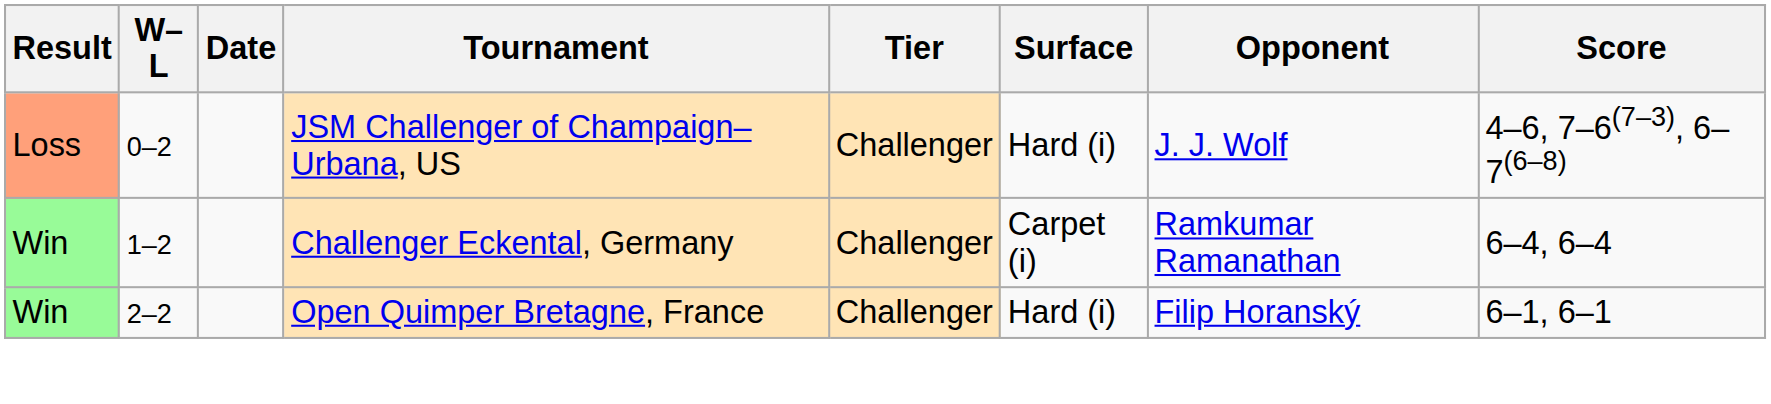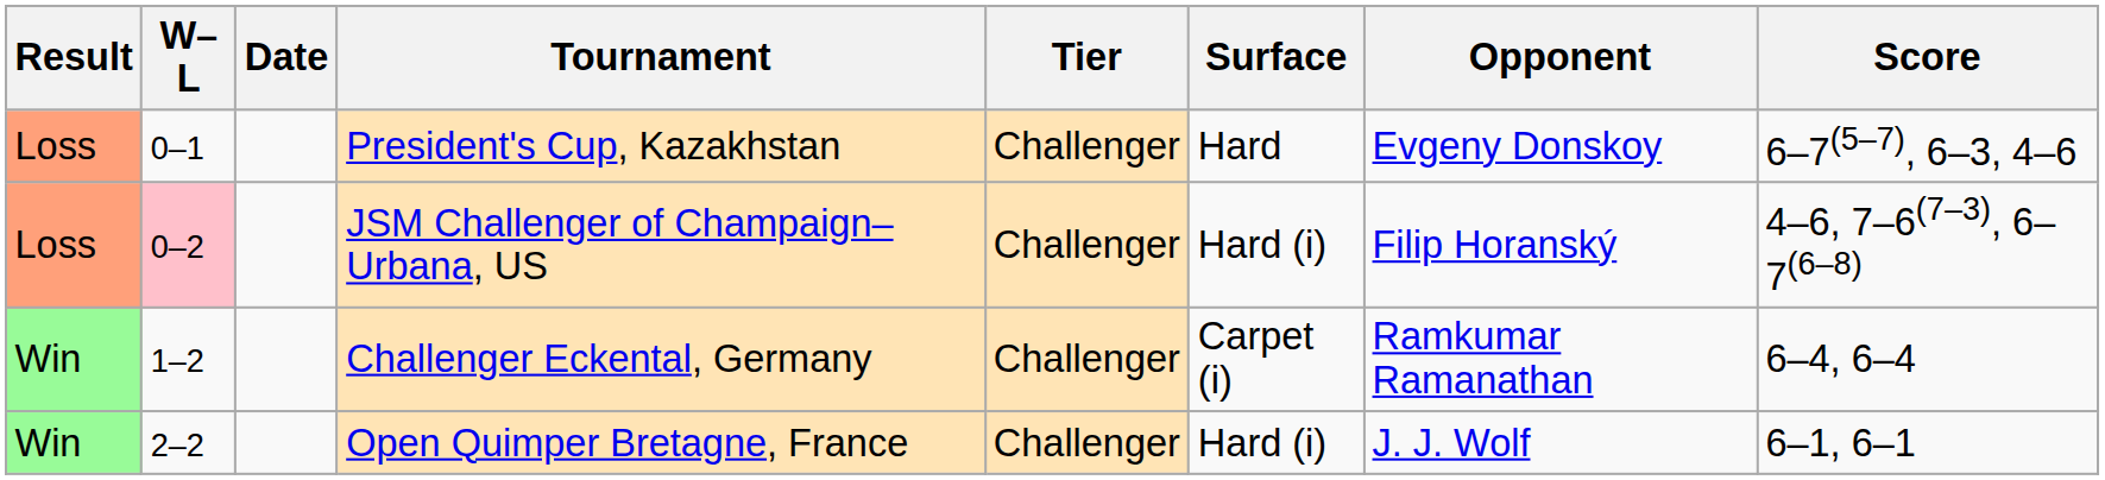+ row: Loss | 0–1 | President's Cup, Kazakhstan | Challenger | Hard | Evgeny Donskoy | 6–7(5–7), 6–3, 4–6
JSM Challenger of Champaign–Urbana, US | W–L: no background -> pink background
JSM Challenger of Champaign–Urbana, US | Opponent: J. J. Wolf -> Filip Horanský
Open Quimper Bretagne, France | Opponent: Filip Horanský -> J. J. Wolf
